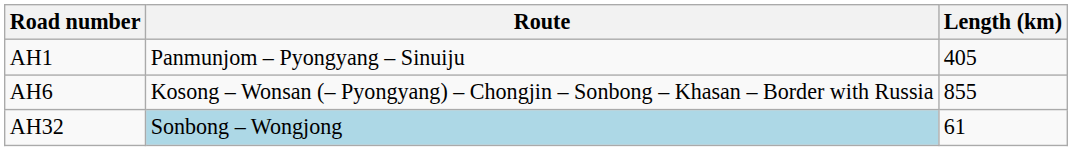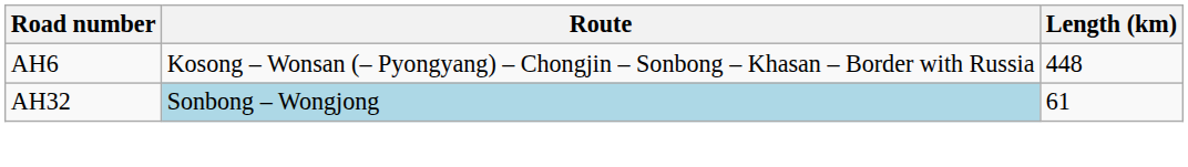- row: AH1 | Panmunjom – Pyongyang – Sinuiju | 405
AH6 | Length (km): 855 -> 448
